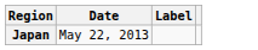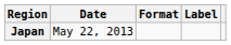+ column: Format
